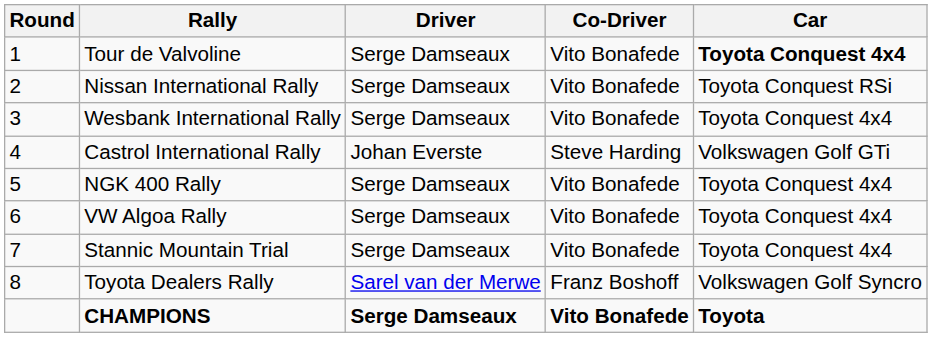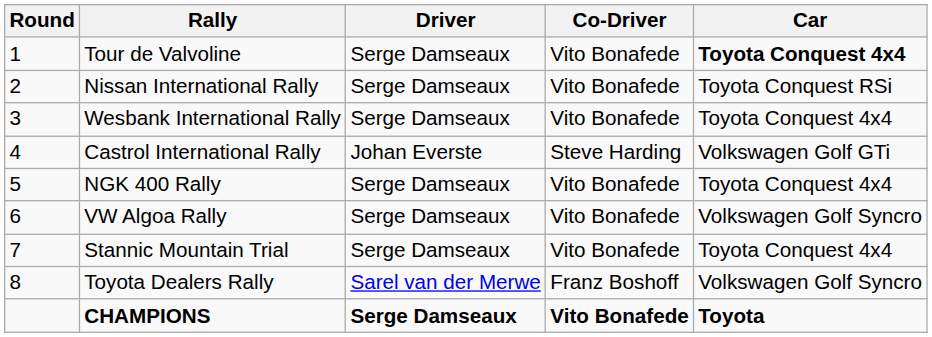VW Algoa Rally | Car: Toyota Conquest 4x4 -> Volkswagen Golf Syncro
